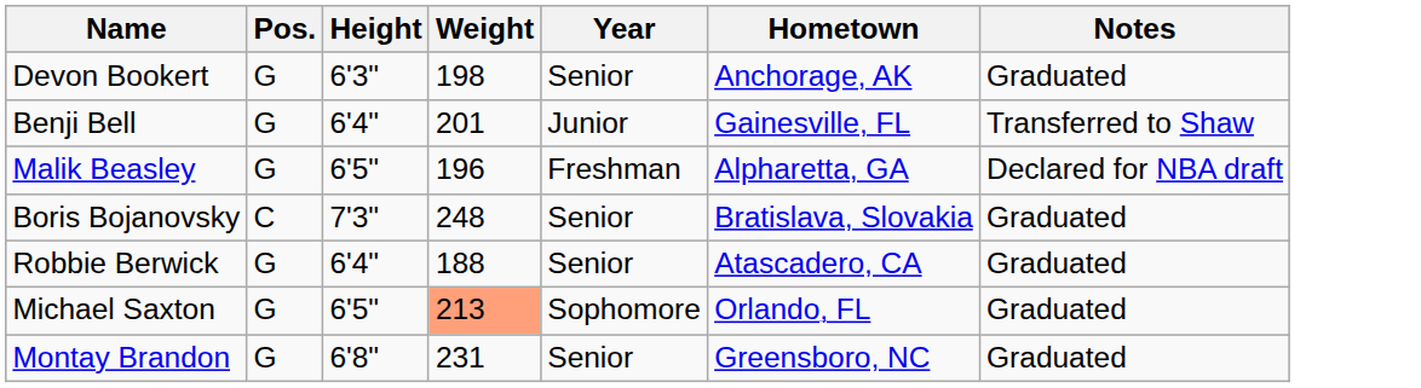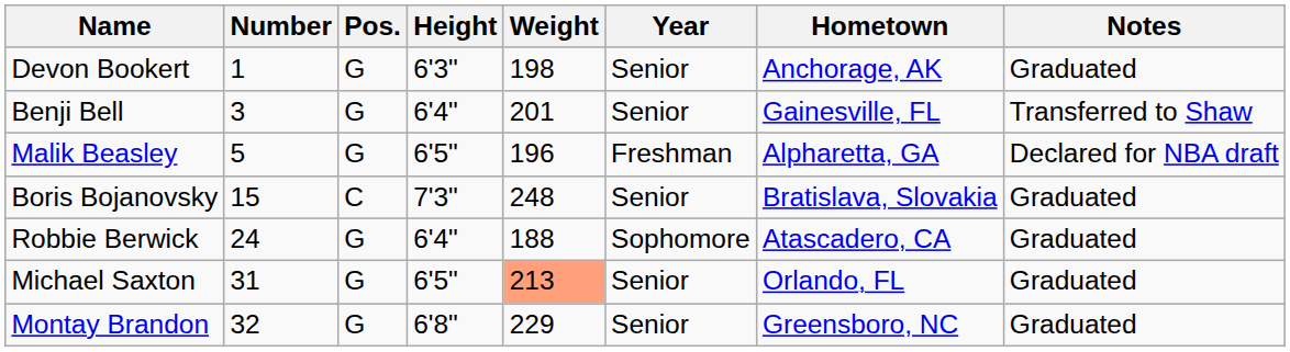+ column: Number | 1 | 3 | 5 | 15 | 24 | 31 | 32
Benji Bell | Year: Junior -> Senior
Robbie Berwick | Year: Senior -> Sophomore
Michael Saxton | Year: Sophomore -> Senior
Montay Brandon | Weight: 231 -> 229
